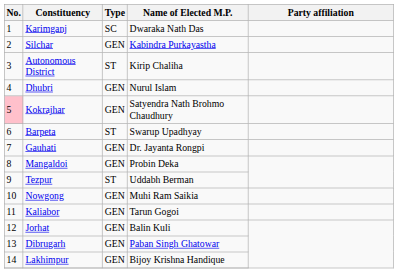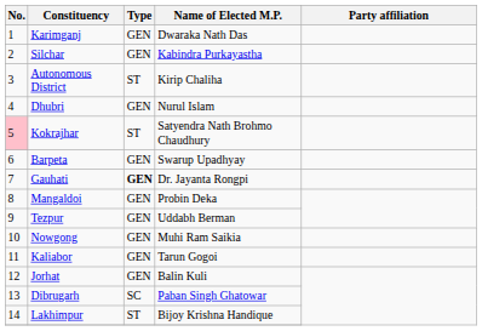Karimganj | Type: SC -> GEN
Kokrajhar | Type: GEN -> ST
Barpeta | Type: ST -> GEN
Gauhati | Type: normal -> bold
Tezpur | Type: ST -> GEN
Dibrugarh | Type: GEN -> SC
Lakhimpur | Type: GEN -> ST
